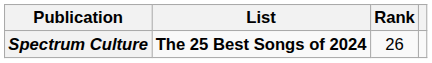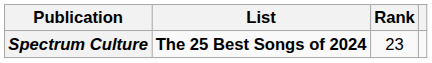Spectrum Culture | Rank: 26 -> 23
